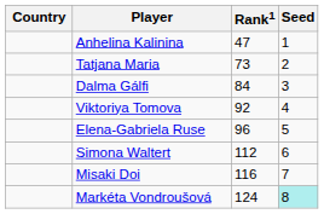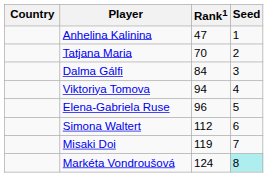Tatjana Maria | Rank1: 73 -> 70
Viktoriya Tomova | Rank1: 92 -> 94
Misaki Doi | Rank1: 116 -> 119
